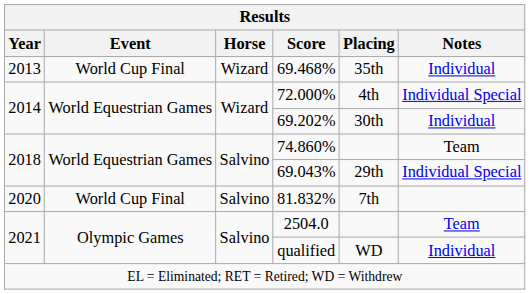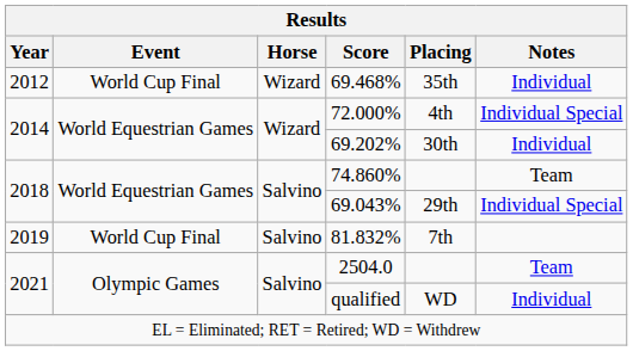69.468% | Year: 2013 -> 2012
81.832% | Year: 2020 -> 2019
